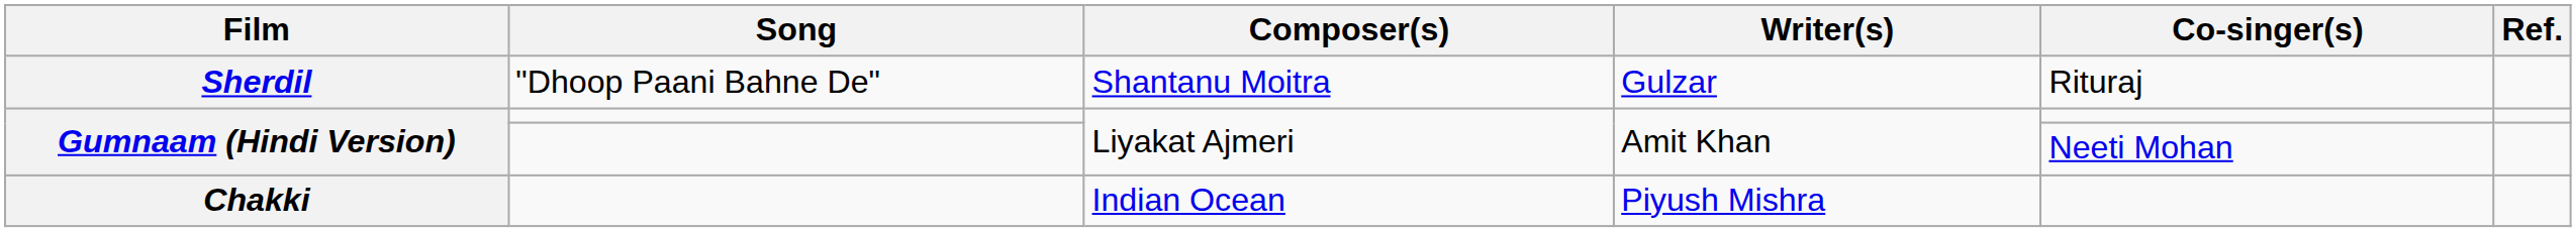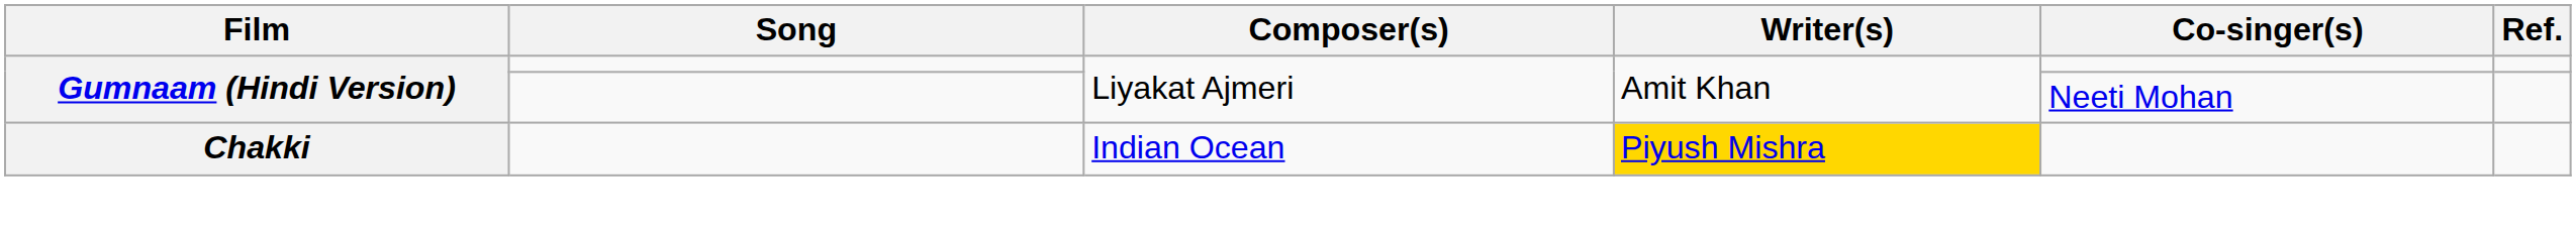- row: Sherdil | "Dhoop Paani Bahne De" | Shantanu Moitra | Gulzar | Rituraj
Chakki | Writer(s): no background -> gold background
